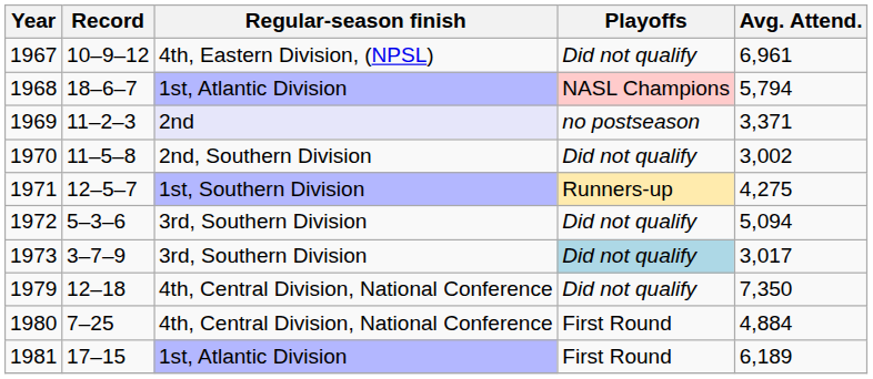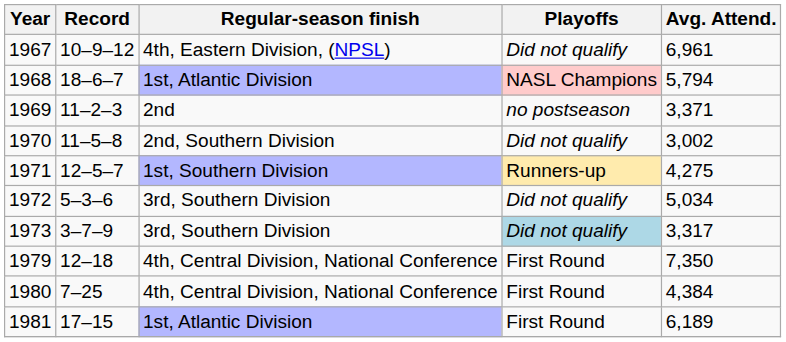1969 | Regular-season finish: lavender background -> no background
1972 | Avg. Attend.: 5,094 -> 5,034
1973 | Avg. Attend.: 3,017 -> 3,317
1979 | Playoffs: Did not qualify -> First Round
1980 | Avg. Attend.: 4,884 -> 4,384
